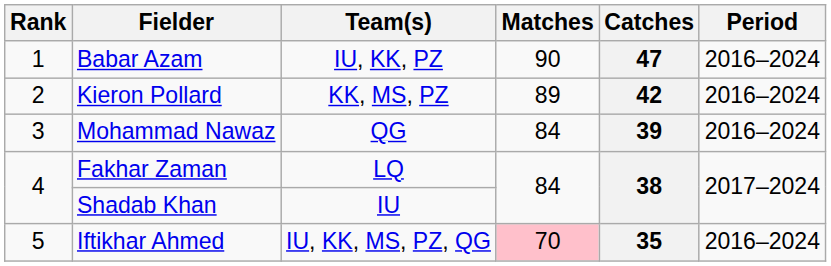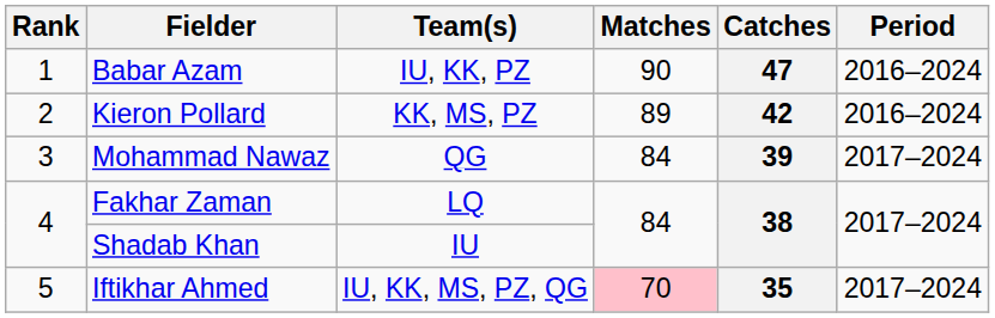Mohammad Nawaz | Period: 2016–2024 -> 2017–2024
Iftikhar Ahmed | Period: 2016–2024 -> 2017–2024
